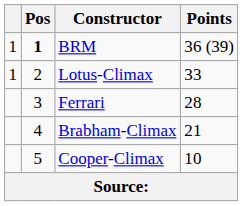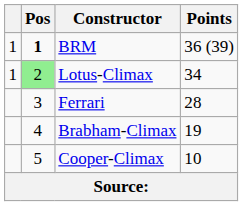Lotus-Climax | Pos: no background -> lightgreen background
Lotus-Climax | Points: 33 -> 34
Brabham-Climax | Points: 21 -> 19
